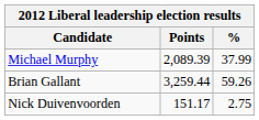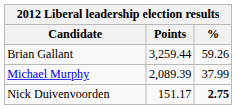rows swapped: Brian Gallant <-> Michael Murphy
Nick Duivenvoorden | %: normal -> bold
